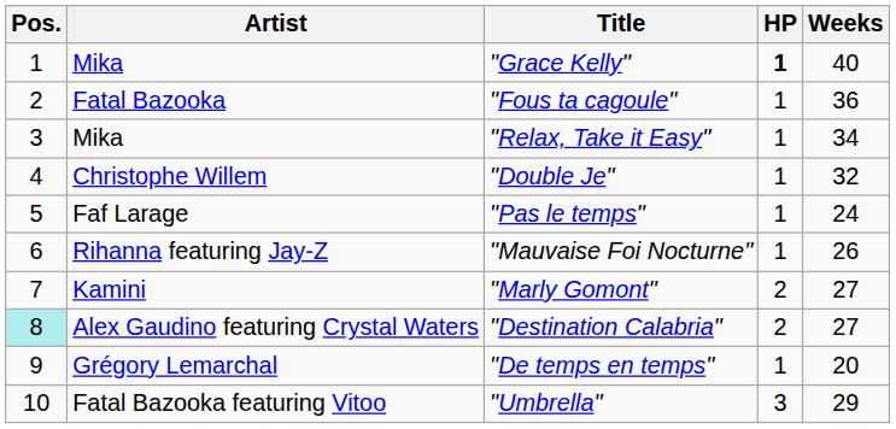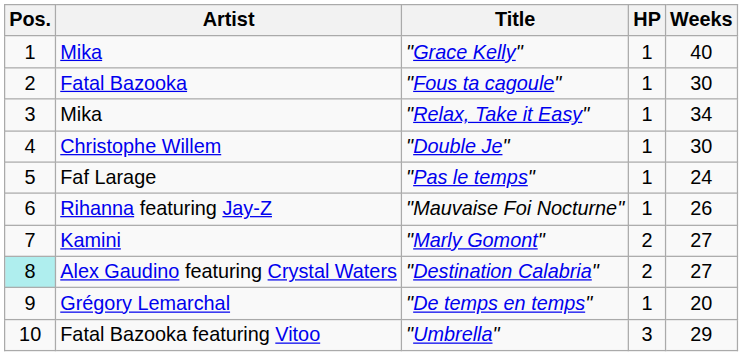"Grace Kelly" | HP: bold -> normal
"Fous ta cagoule" | Weeks: 36 -> 30
"Double Je" | Weeks: 32 -> 30
